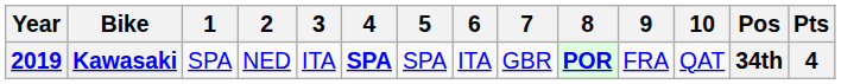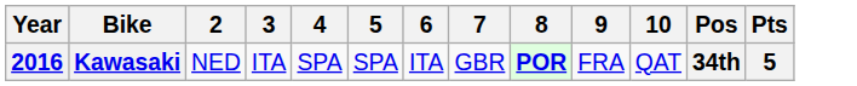- column: 1 | SPA
Kawasaki | Year: 2019 -> 2016
Kawasaki | 4: bold -> normal
Kawasaki | Pts: 4 -> 5
